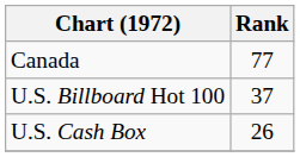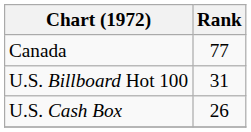U.S. Billboard Hot 100 | Rank: 37 -> 31
